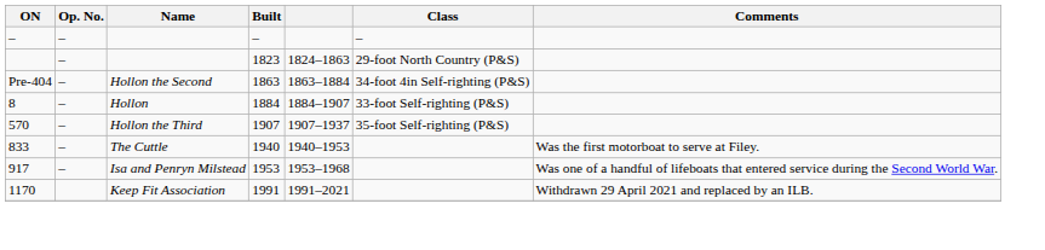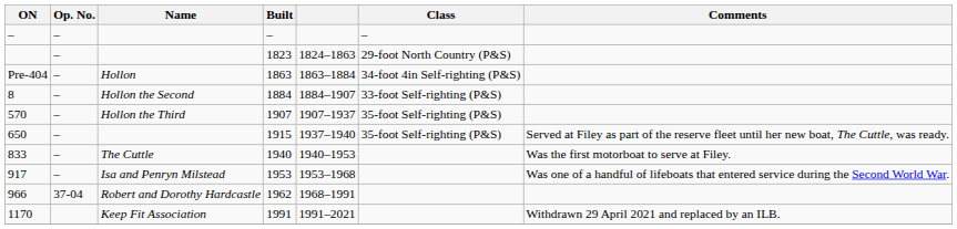Pre-404 | Name: Hollon the Second -> Hollon
8 | Name: Hollon -> Hollon the Second
+ row: 650 | – | 1915 | 1937–1940 | 35-foot Self-righting (P&S) | Served at Filey as part of the reserve fleet until her new boat, The Cuttle, was ready.
+ row: 966 | 37-04 | Robert and Dorothy Hardcastle | 1962 | 1968–1991
